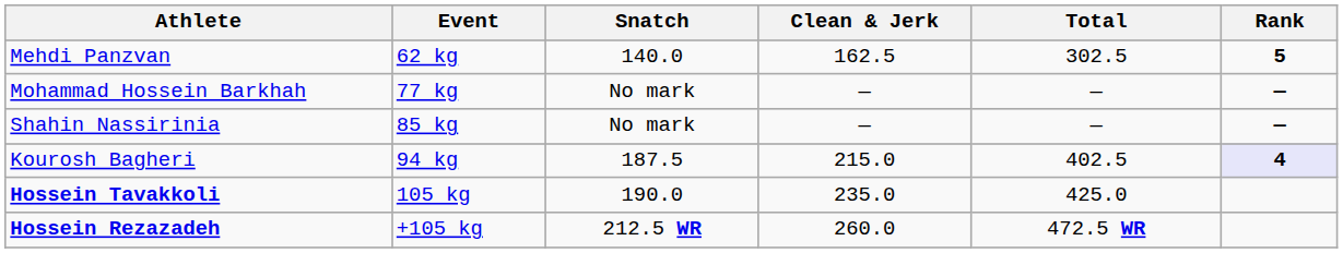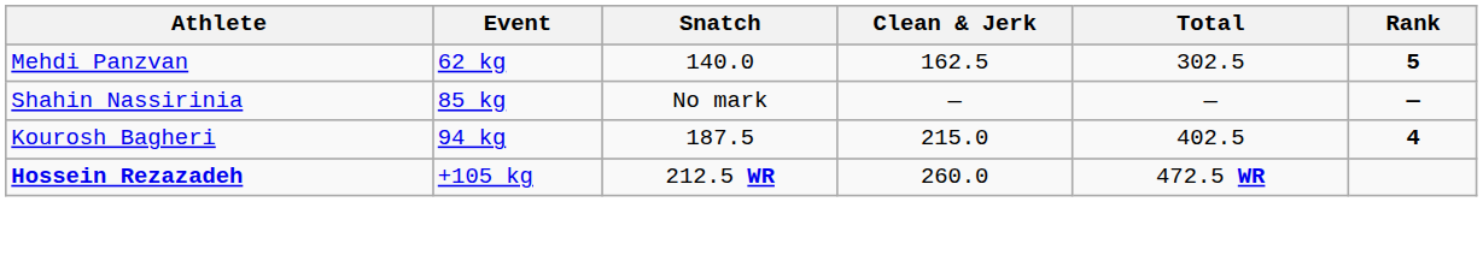- row: Mohammad Hossein Barkhah | 77 kg | No mark | — | — | —
Kourosh Bagheri | Rank: lavender background -> no background
- row: Hossein Tavakkoli | 105 kg | 190.0 | 235.0 | 425.0
